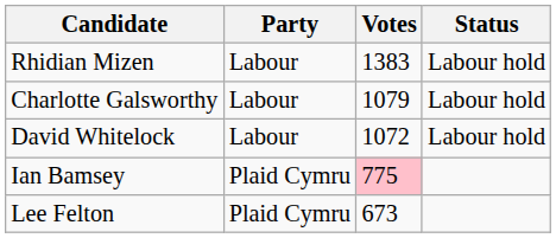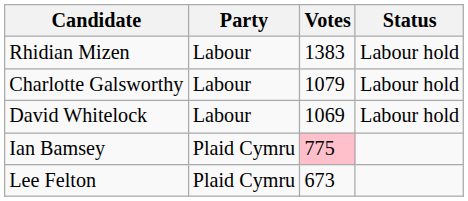David Whitelock | Votes: 1072 -> 1069
